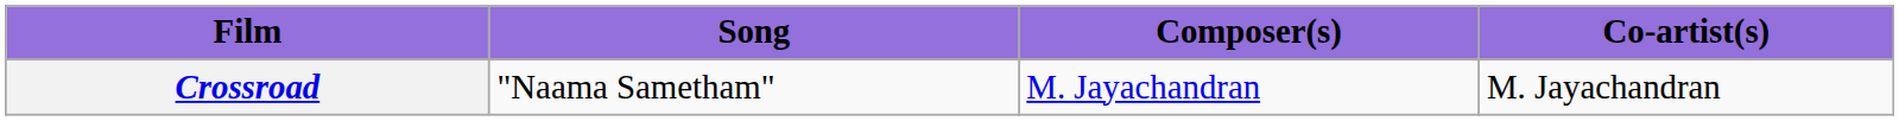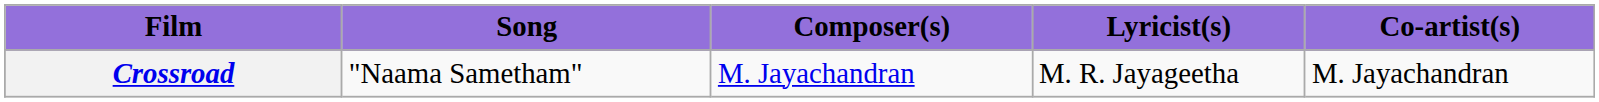+ column: Lyricist(s) | M. R. Jayageetha
